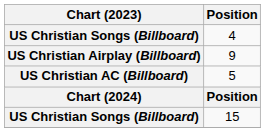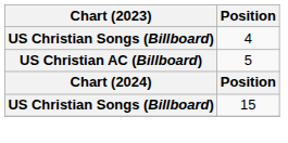- row: US Christian Airplay (Billboard) | 9
